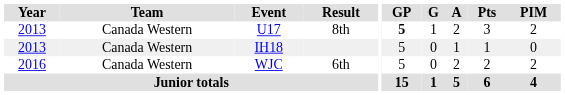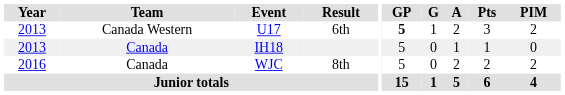U17 | Result: 8th -> 6th
IH18 | Team: Canada Western -> Canada
WJC | Team: Canada Western -> Canada
WJC | Result: 6th -> 8th
